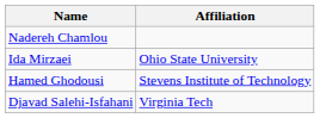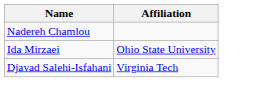- row: Hamed Ghodousi | Stevens Institute of Technology
